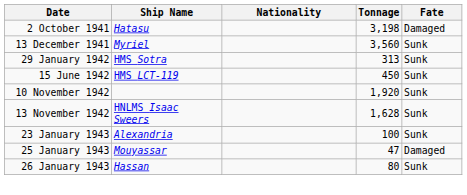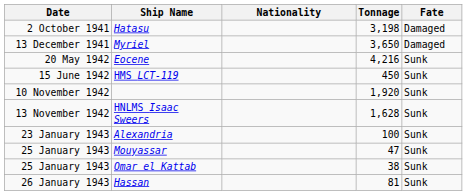Myriel | Tonnage: 3,560 -> 3,650
Myriel | Fate: Sunk -> Damaged
- row: 29 January 1942 | HMS Sotra | 313 | Sunk
+ row: 20 May 1942 | Eocene | 4,216 | Sunk
Mouyassar | Fate: Damaged -> Sunk
+ row: 25 January 1943 | Omar el Kattab | 38 | Sunk
Hassan | Tonnage: 80 -> 81
